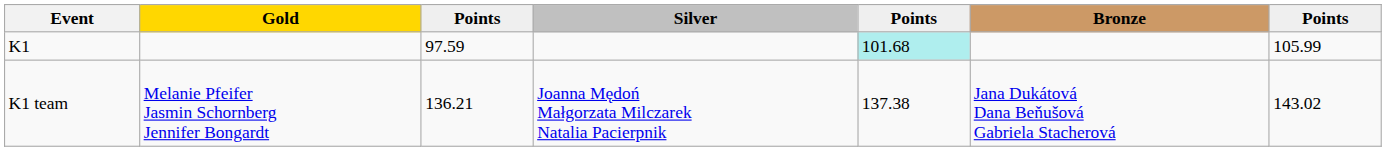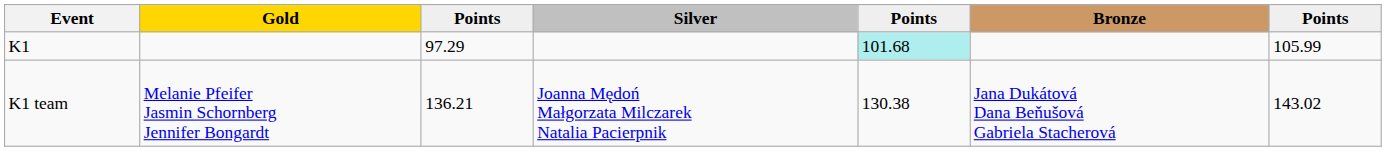K1 | column 3: 97.59 -> 97.29
K1 team | column 5: 137.38 -> 130.38
